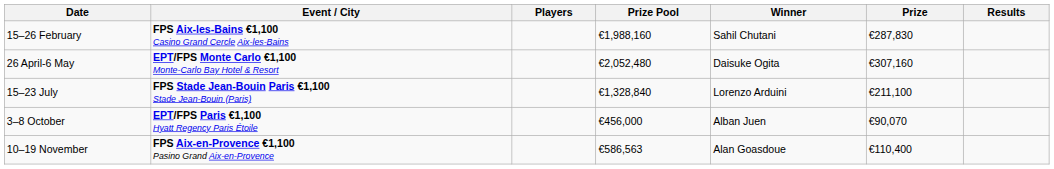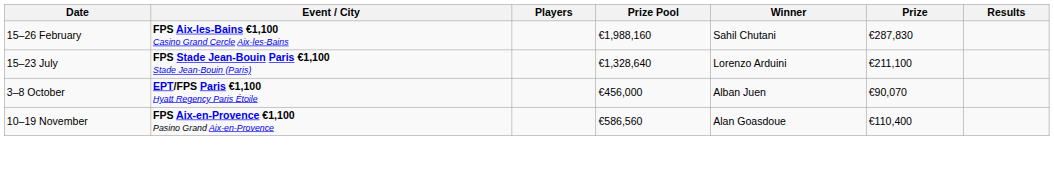- row: 26 April-6 May | EPT/FPS Monte Carlo €1,100 Monte-Carlo Bay Hotel & Resort | €2,052,480 | Daisuke Ogita | €307,160
15–23 July | Prize Pool: €1,328,840 -> €1,328,640
10–19 November | Prize Pool: €586,563 -> €586,560
